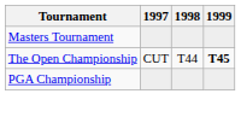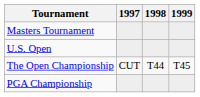+ row: U.S. Open
The Open Championship | 1999: bold -> normal
